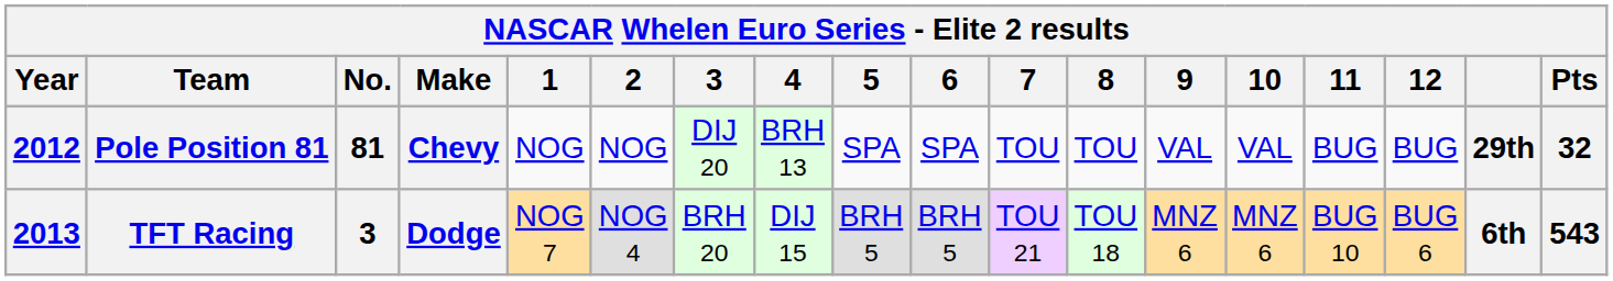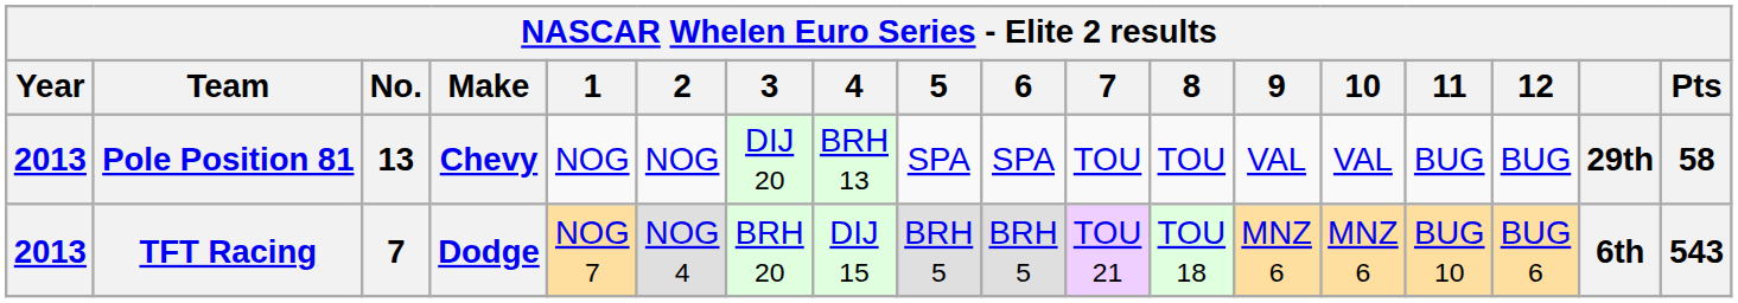Pole Position 81 | Year: 2012 -> 2013
Pole Position 81 | No.: 81 -> 13
Pole Position 81 | Pts: 32 -> 58
TFT Racing | No.: 3 -> 7
